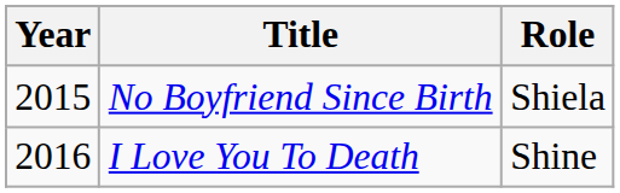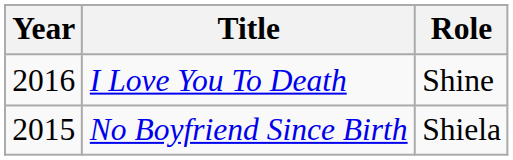rows swapped: No Boyfriend Since Birth <-> I Love You To Death
